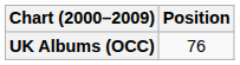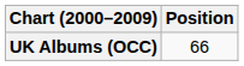UK Albums (OCC) | Position: 76 -> 66
